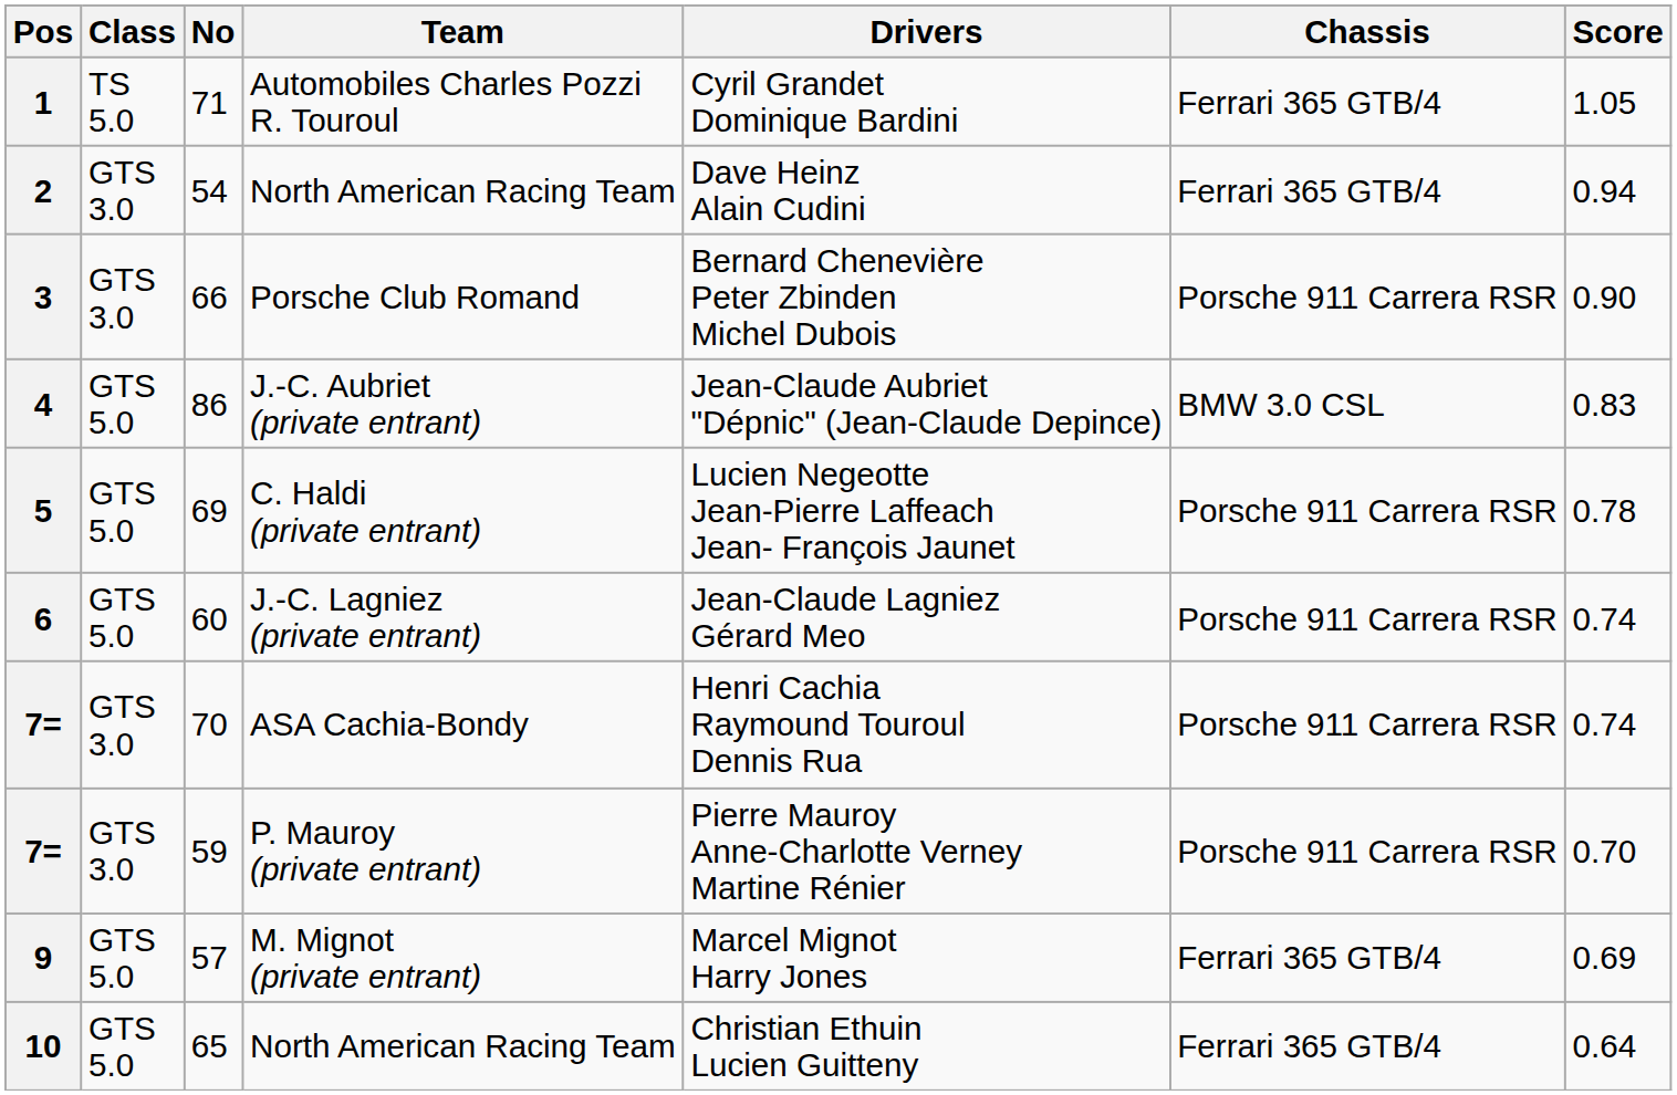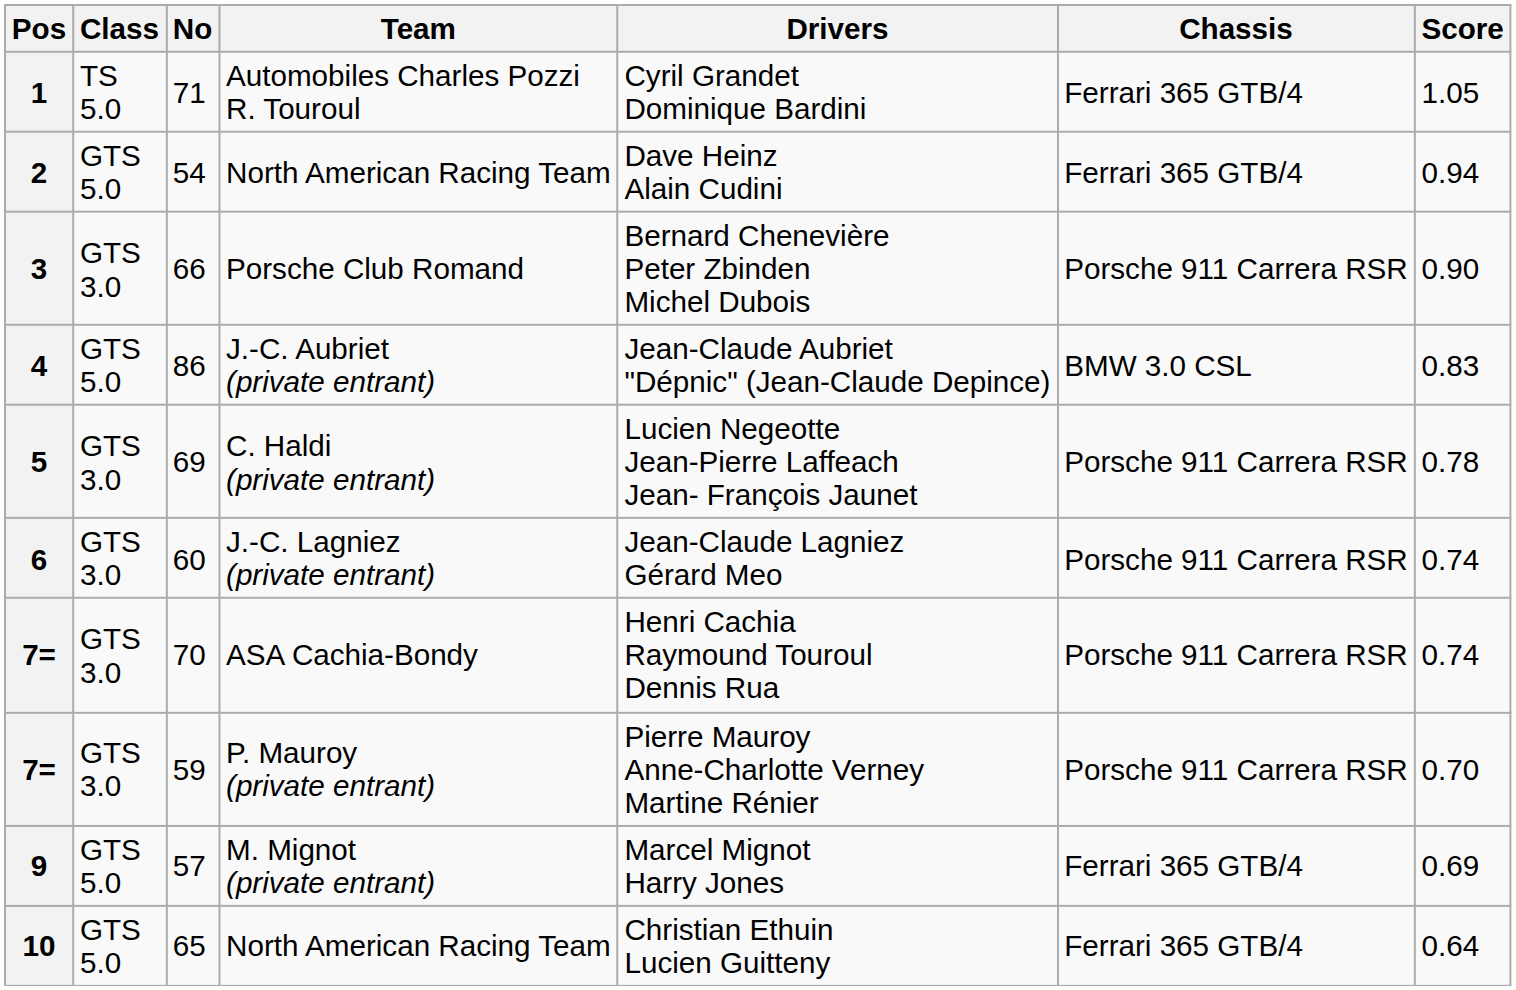2 | Class: GTS 3.0 -> GTS 5.0
5 | Class: GTS 5.0 -> GTS 3.0
6 | Class: GTS 5.0 -> GTS 3.0
